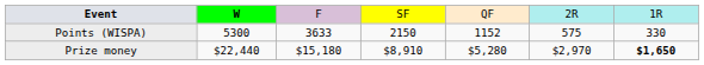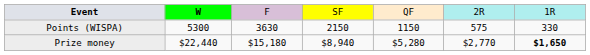Points (WISPA) | column 3: 3633 -> 3630
Points (WISPA) | column 5: 1152 -> 1150
Prize money | column 4: $8,910 -> $8,940
Prize money | column 6: $2,970 -> $2,770
